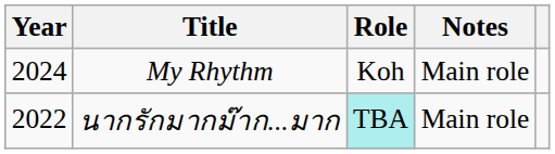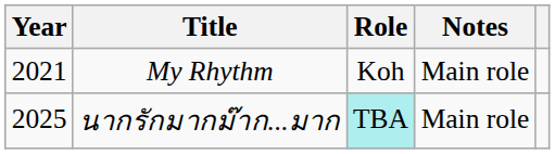My Rhythm | Year: 2024 -> 2021
นากรักมากม๊าก...มาก | Year: 2022 -> 2025
